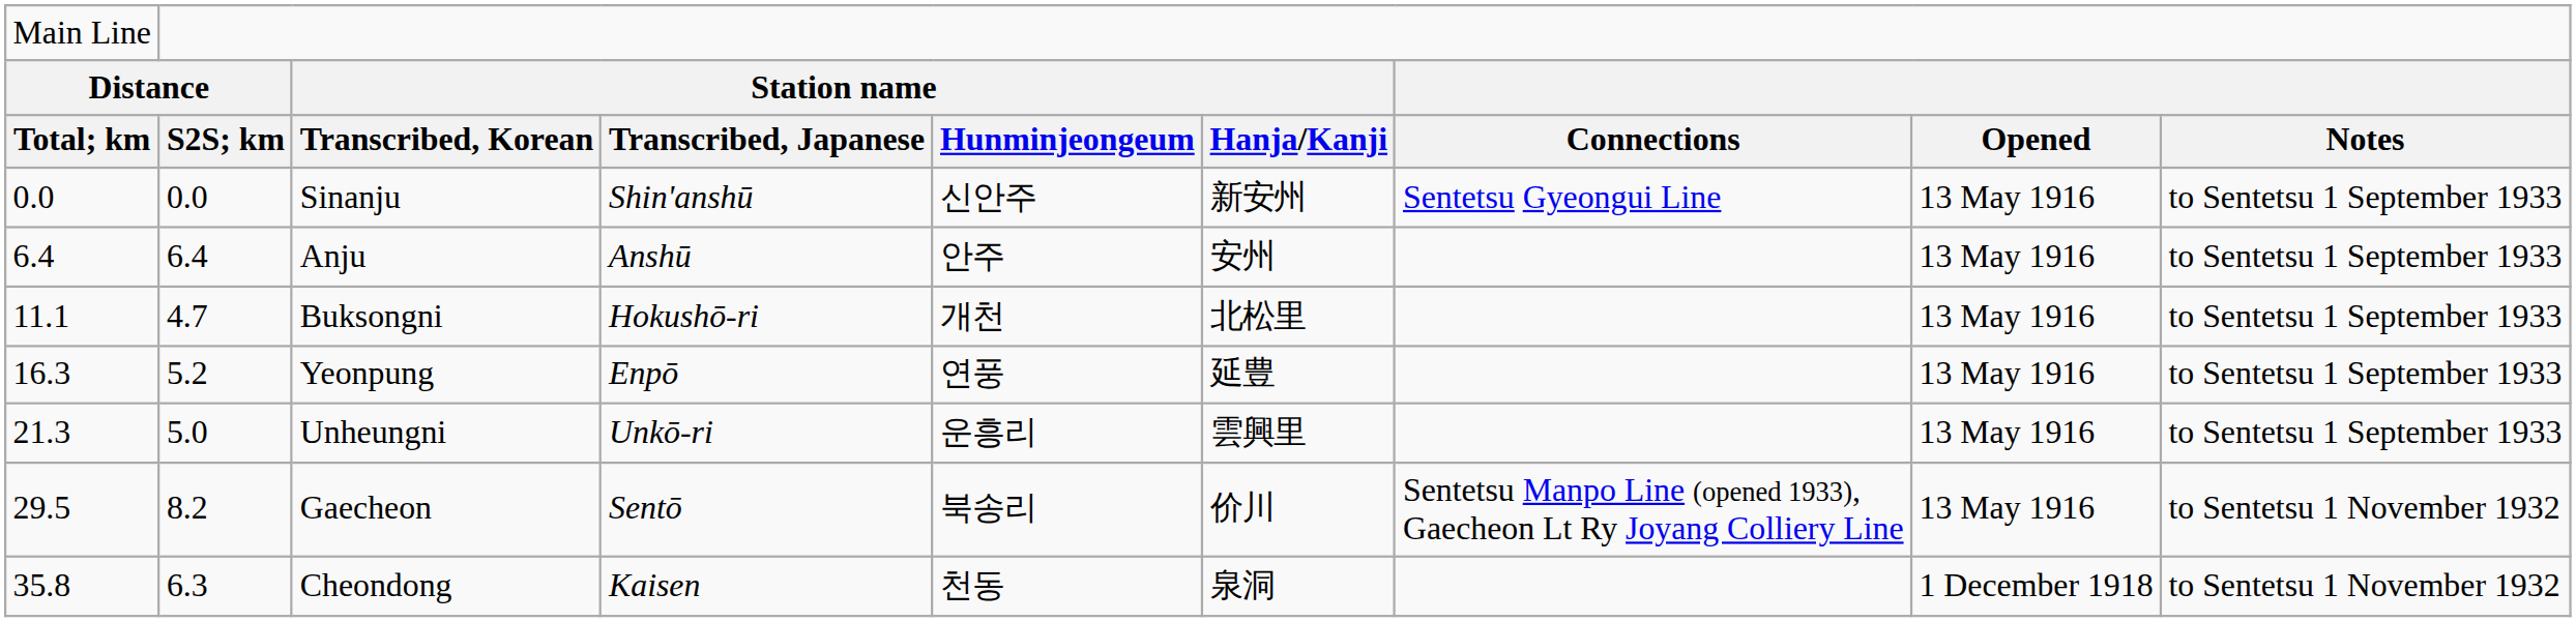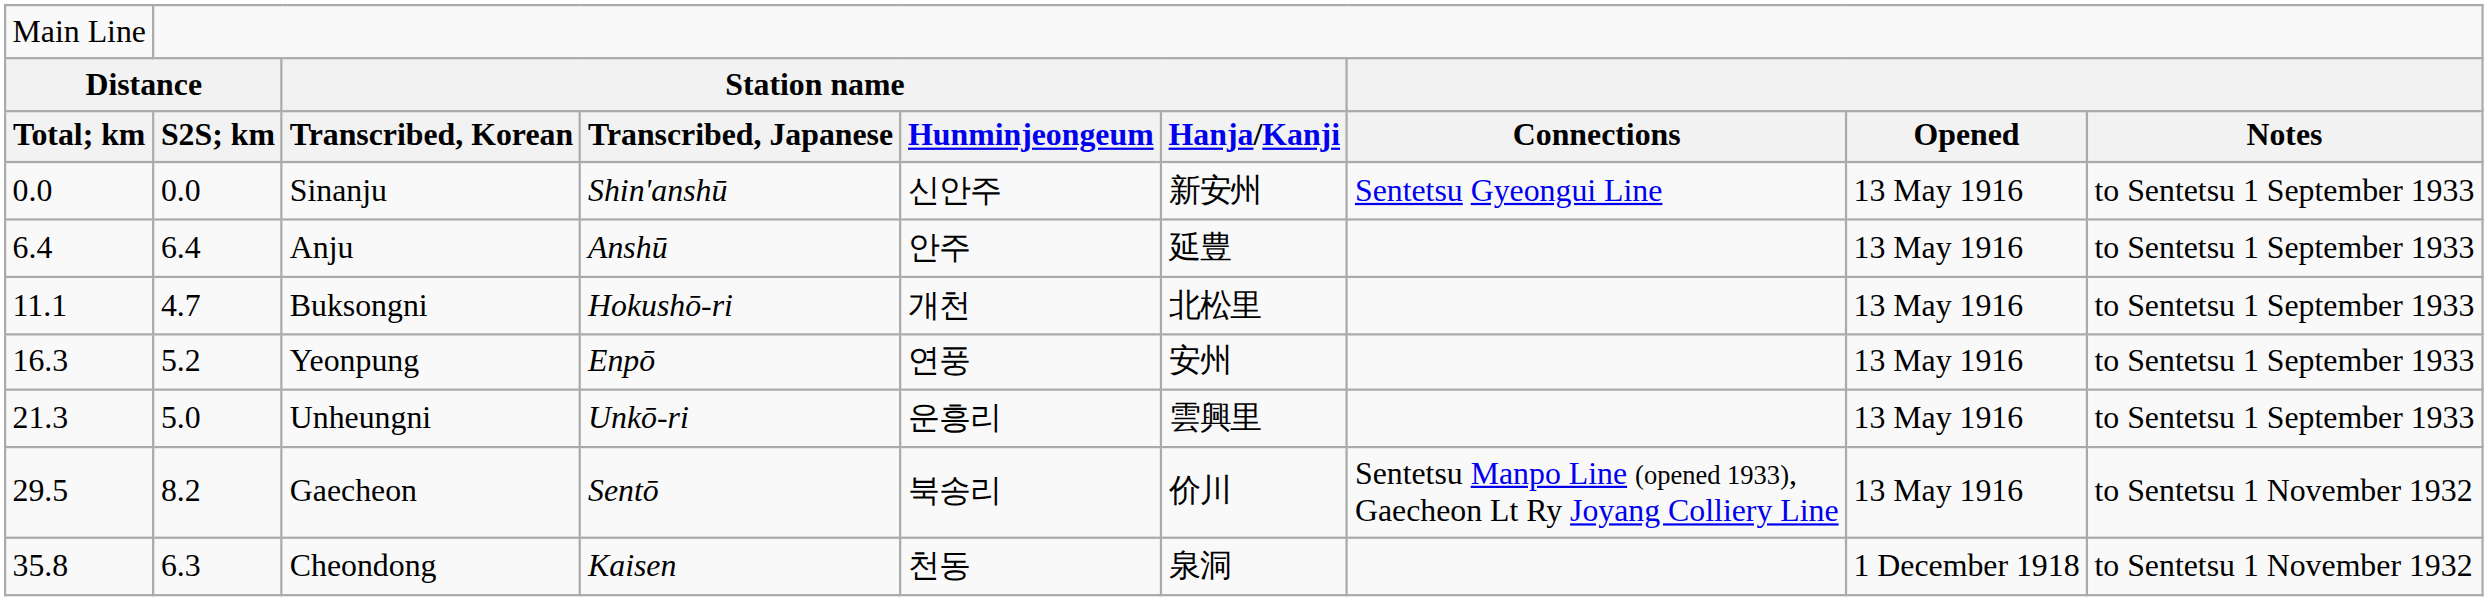Anju | column 6: 安州 -> 延豊
Yeonpung | column 6: 延豊 -> 安州
